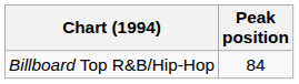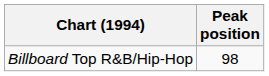Billboard Top R&B/Hip-Hop | Peak position: 84 -> 98
